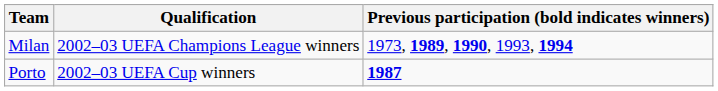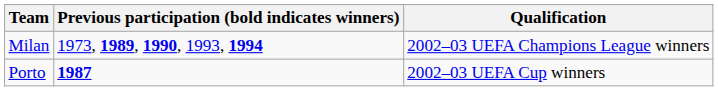columns swapped: Qualification <-> Previous participation (bold indicates winners)
